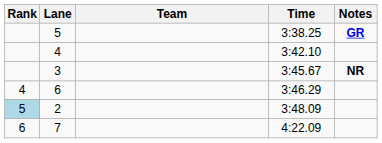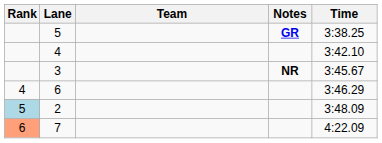columns swapped: Time <-> Notes
7 | Rank: no background -> lightsalmon background
